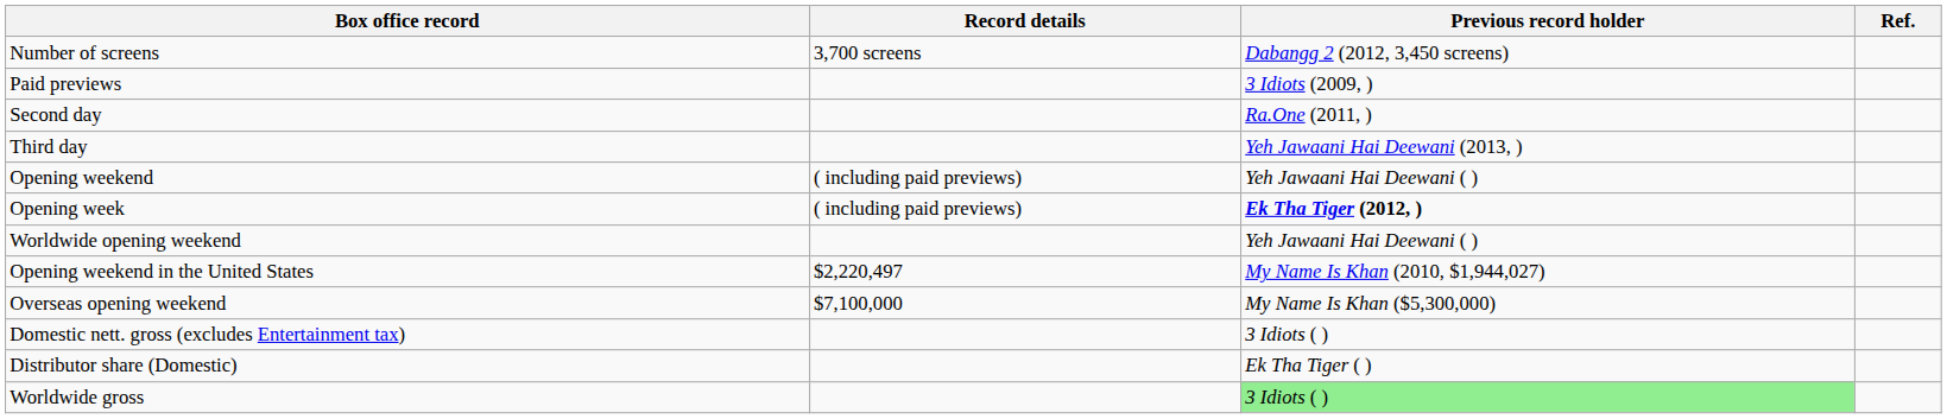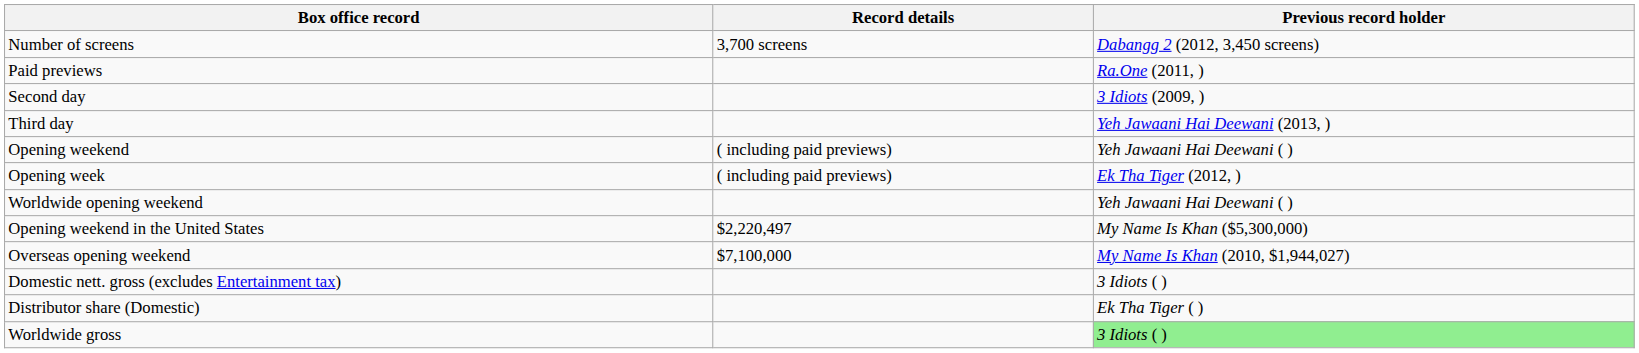- column: Ref.
Paid previews | Previous record holder: 3 Idiots (2009, ) -> Ra.One (2011, )
Second day | Previous record holder: Ra.One (2011, ) -> 3 Idiots (2009, )
Opening week | Previous record holder: bold -> normal
Opening weekend in the United States | Previous record holder: My Name Is Khan (2010, $1,944,027) -> My Name Is Khan ($5,300,000)
Overseas opening weekend | Previous record holder: My Name Is Khan ($5,300,000) -> My Name Is Khan (2010, $1,944,027)
